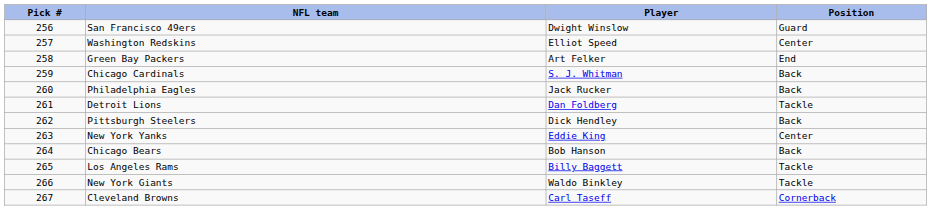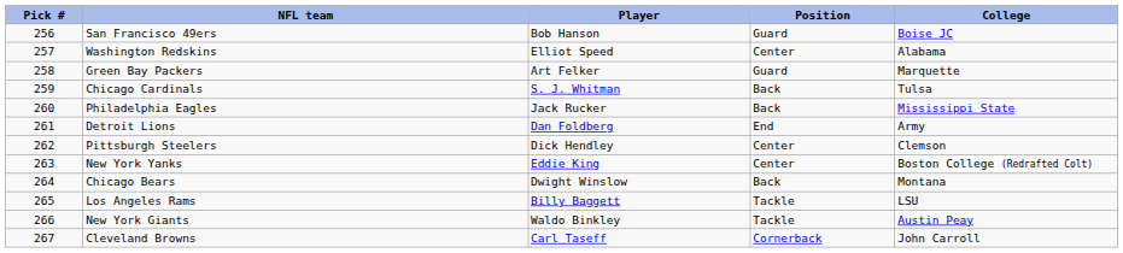+ column: College | Boise JC | Alabama | Marquette | Tulsa | Mississippi State | Army | Clemson | Boston College (Redrafted Colt) | Montana | LSU | Austin Peay | John Carroll
San Francisco 49ers | Player: Dwight Winslow -> Bob Hanson
Green Bay Packers | Position: End -> Guard
Detroit Lions | Position: Tackle -> End
Pittsburgh Steelers | Position: Back -> Center
Chicago Bears | Player: Bob Hanson -> Dwight Winslow
